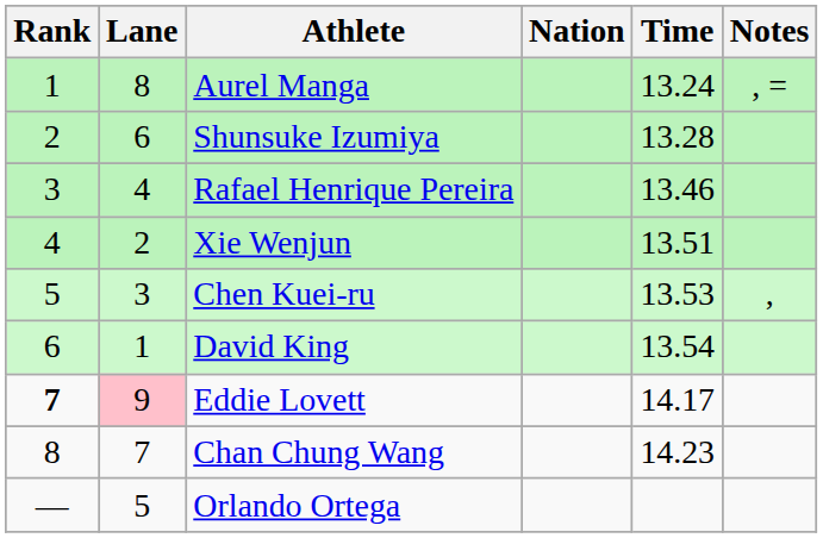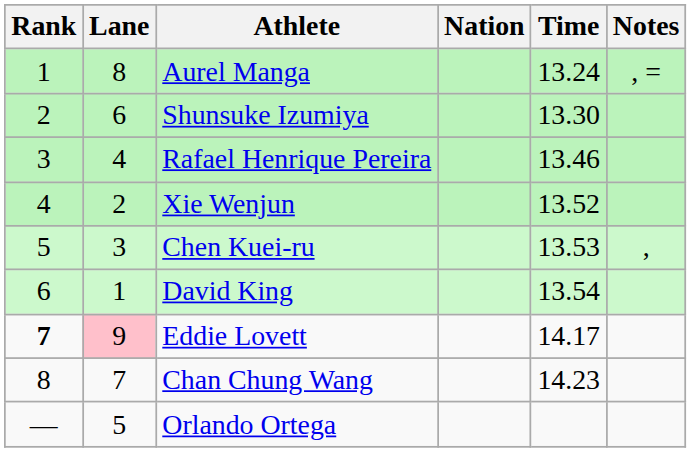Shunsuke Izumiya | Time: 13.28 -> 13.30
Xie Wenjun | Time: 13.51 -> 13.52
